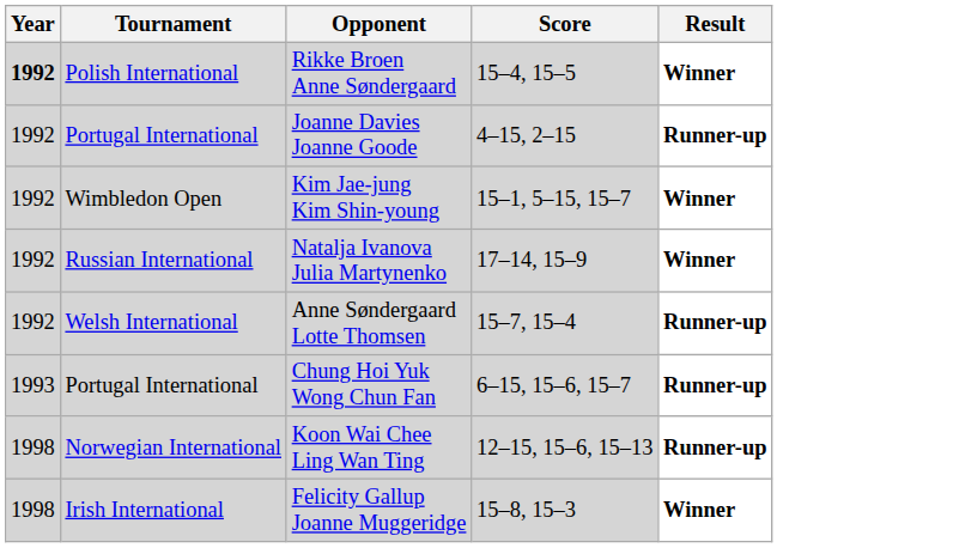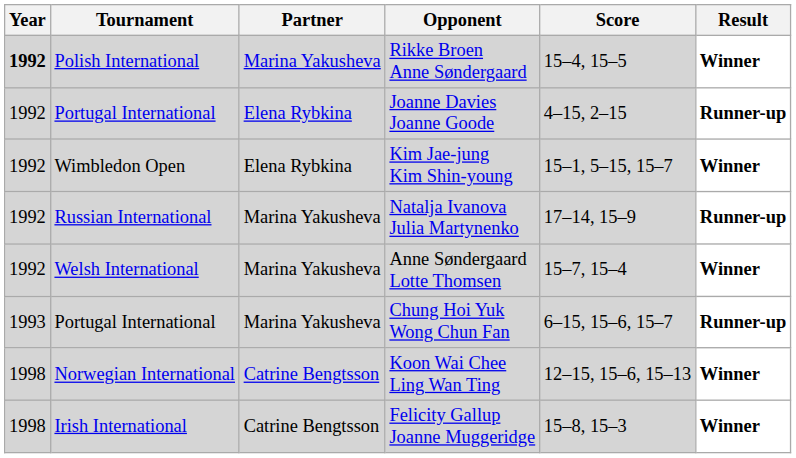+ column: Partner | Marina Yakusheva | Elena Rybkina | Elena Rybkina | Marina Yakusheva | Marina Yakusheva | Marina Yakusheva | Catrine Bengtsson | Catrine Bengtsson
Natalja Ivanova Julia Martynenko | Result: Winner -> Runner-up
Anne Søndergaard Lotte Thomsen | Result: Runner-up -> Winner
Koon Wai Chee Ling Wan Ting | Result: Runner-up -> Winner
